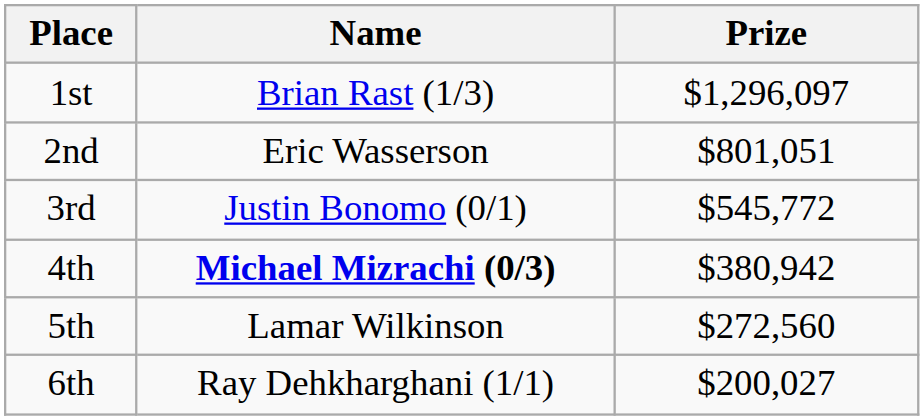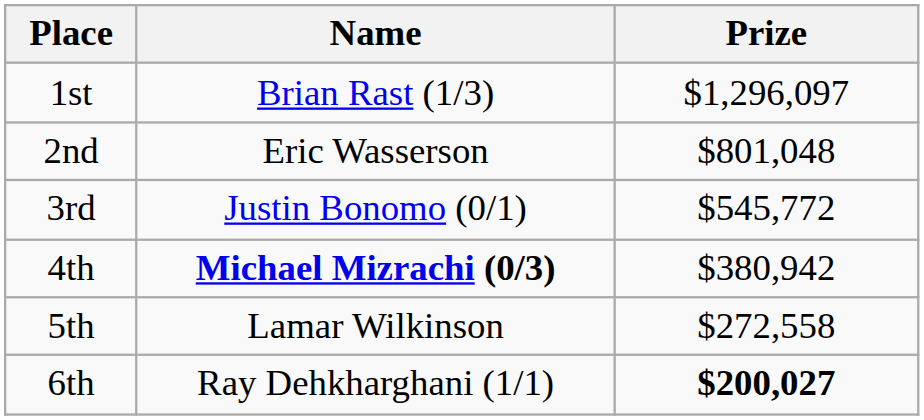2nd | Prize: $801,051 -> $801,048
5th | Prize: $272,560 -> $272,558
6th | Prize: normal -> bold
